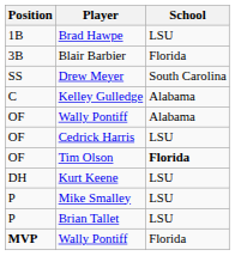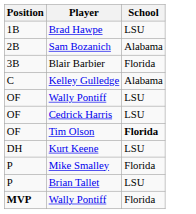+ row: 2B | Sam Bozanich | Alabama
- row: SS | Drew Meyer | South Carolina
OF / Wally Pontiff | School: Alabama -> LSU
Mike Smalley | School: LSU -> Florida
